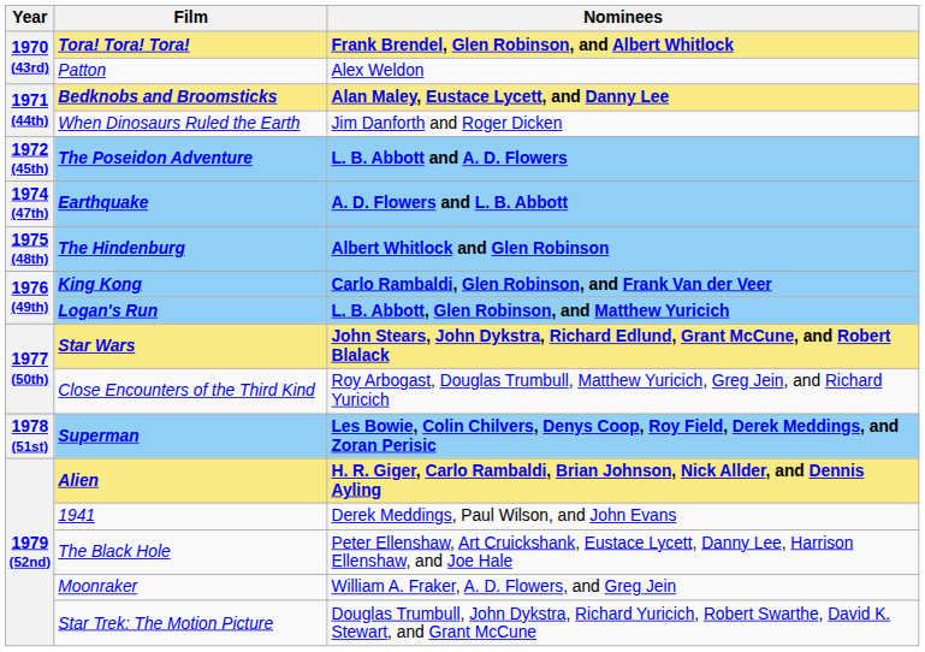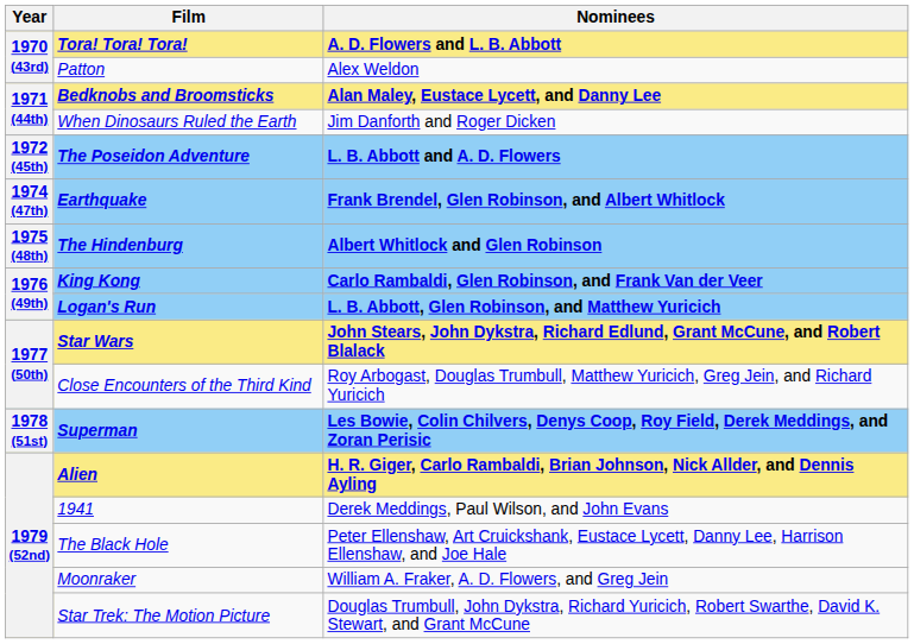Tora! Tora! Tora! | Nominees: Frank Brendel, Glen Robinson, and Albert Whitlock -> A. D. Flowers and L. B. Abbott
Earthquake | Nominees: A. D. Flowers and L. B. Abbott -> Frank Brendel, Glen Robinson, and Albert Whitlock
